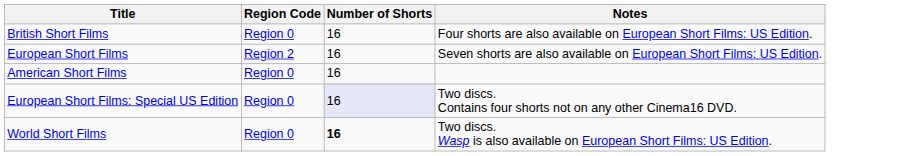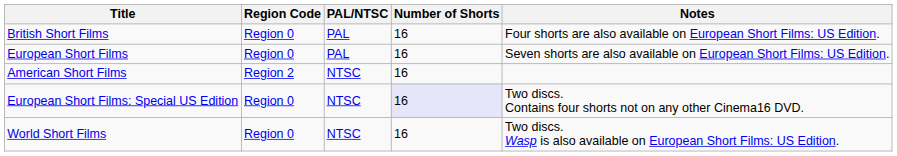+ column: PAL/NTSC | PAL | PAL | NTSC | NTSC | NTSC
European Short Films | Region Code: Region 2 -> Region 0
American Short Films | Region Code: Region 0 -> Region 2
World Short Films | Number of Shorts: bold -> normal
